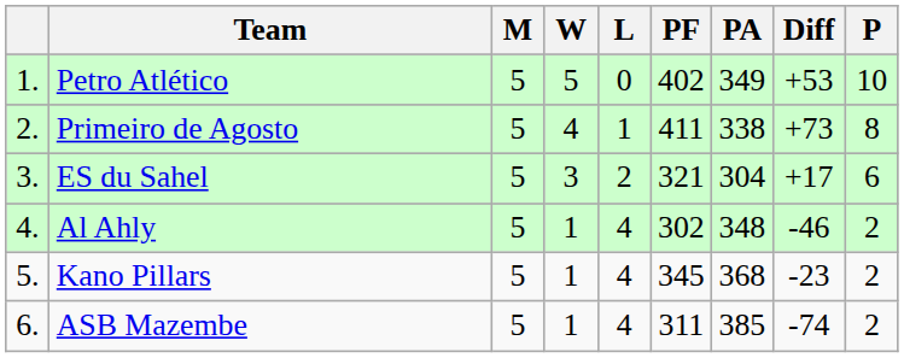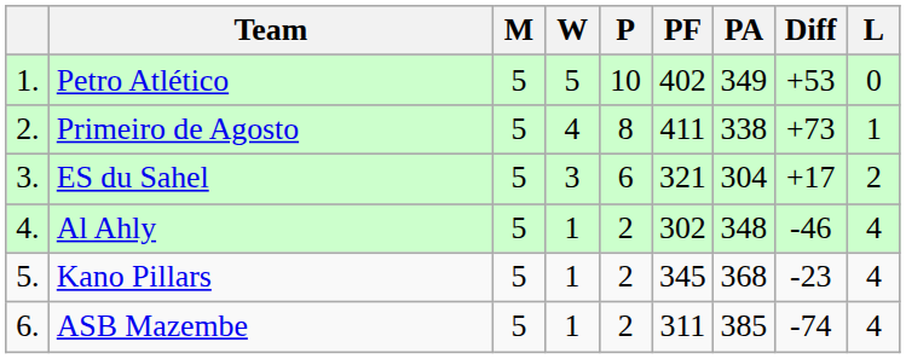columns swapped: L <-> P
